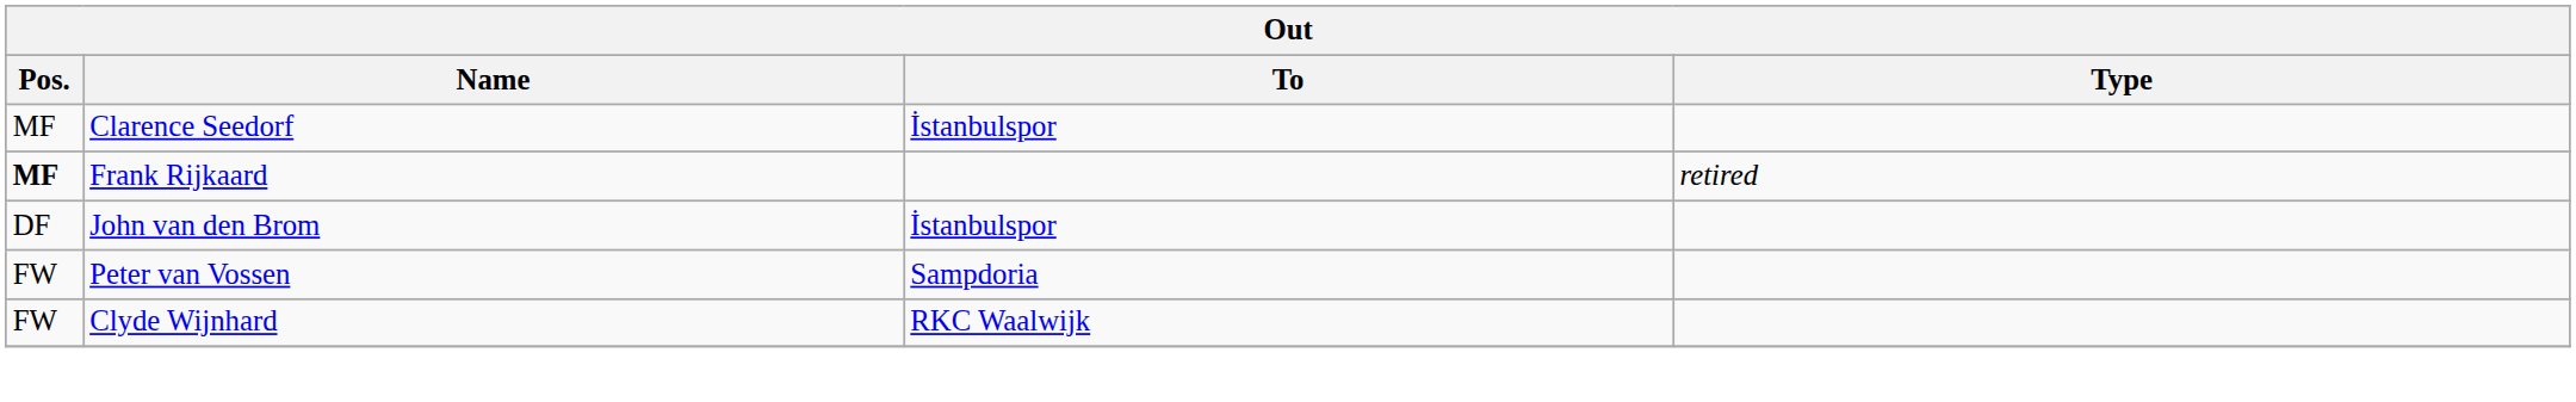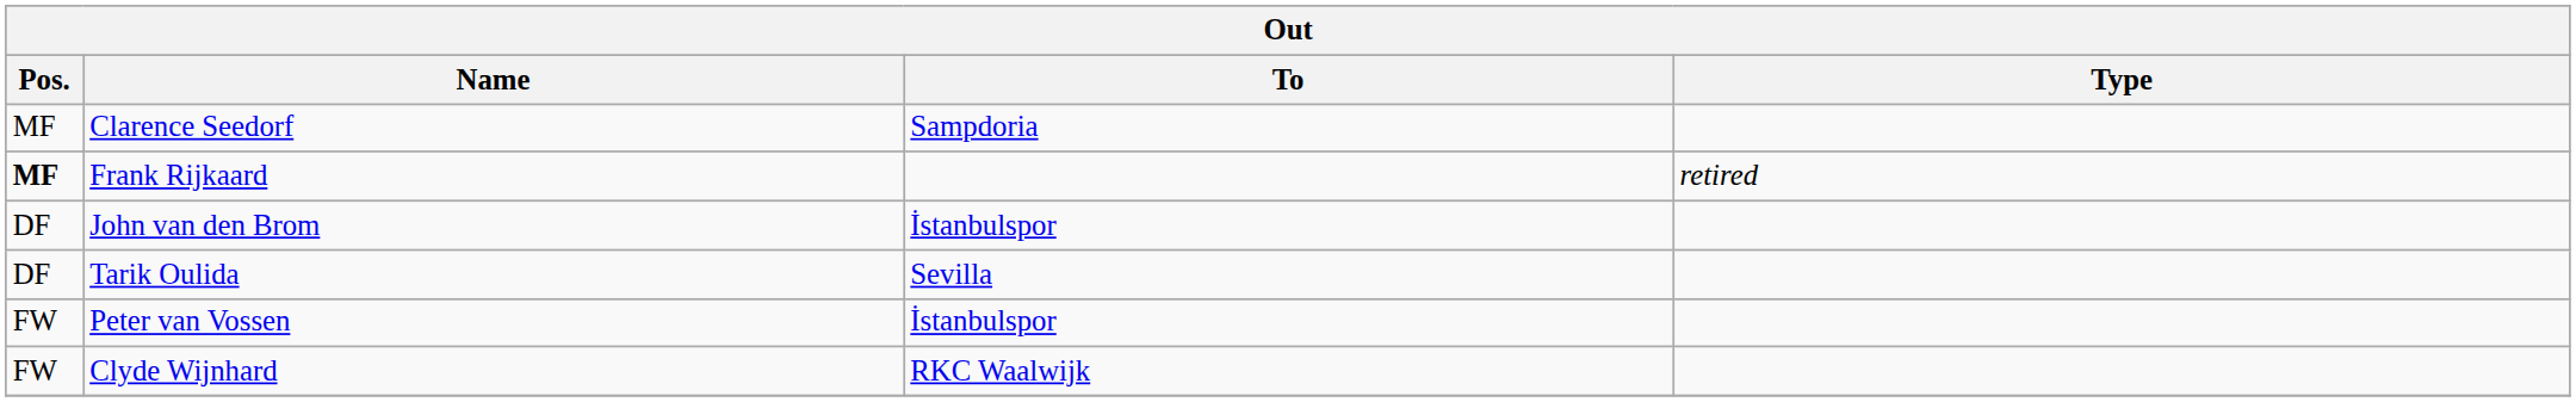Clarence Seedorf | To: İstanbulspor -> Sampdoria
+ row: DF | Tarik Oulida | Sevilla
Peter van Vossen | To: Sampdoria -> İstanbulspor
